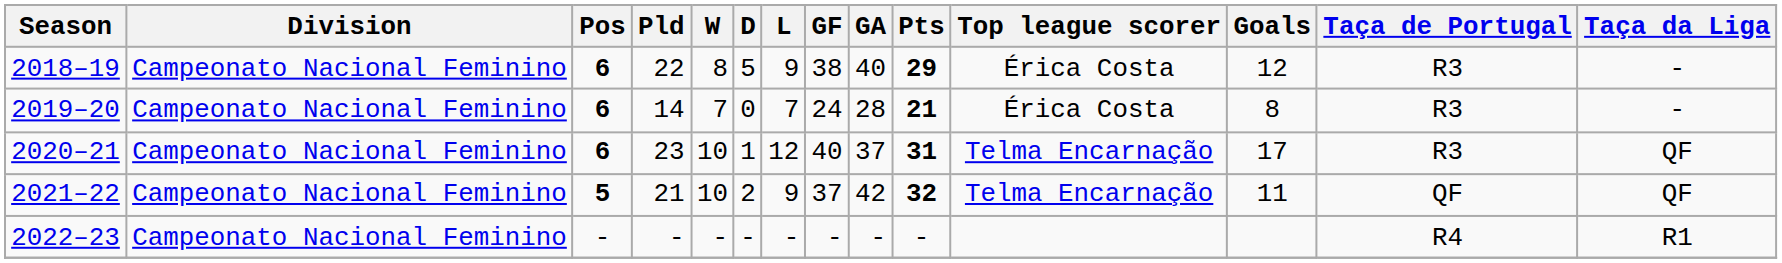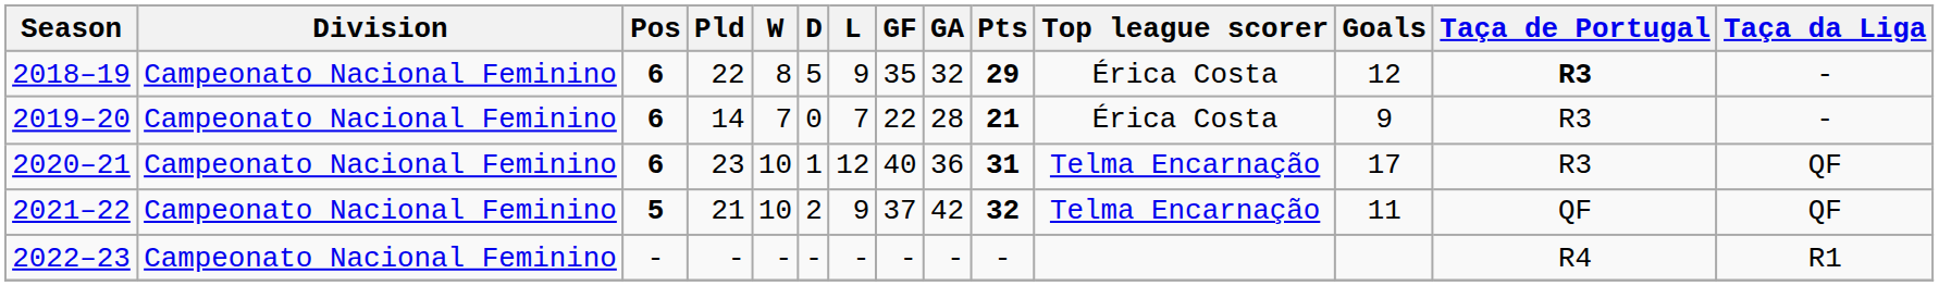2018–19 | GF: 38 -> 35
2018–19 | GA: 40 -> 32
2018–19 | Taça de Portugal: normal -> bold
2019–20 | GF: 24 -> 22
2019–20 | Goals: 8 -> 9
2020–21 | GA: 37 -> 36
